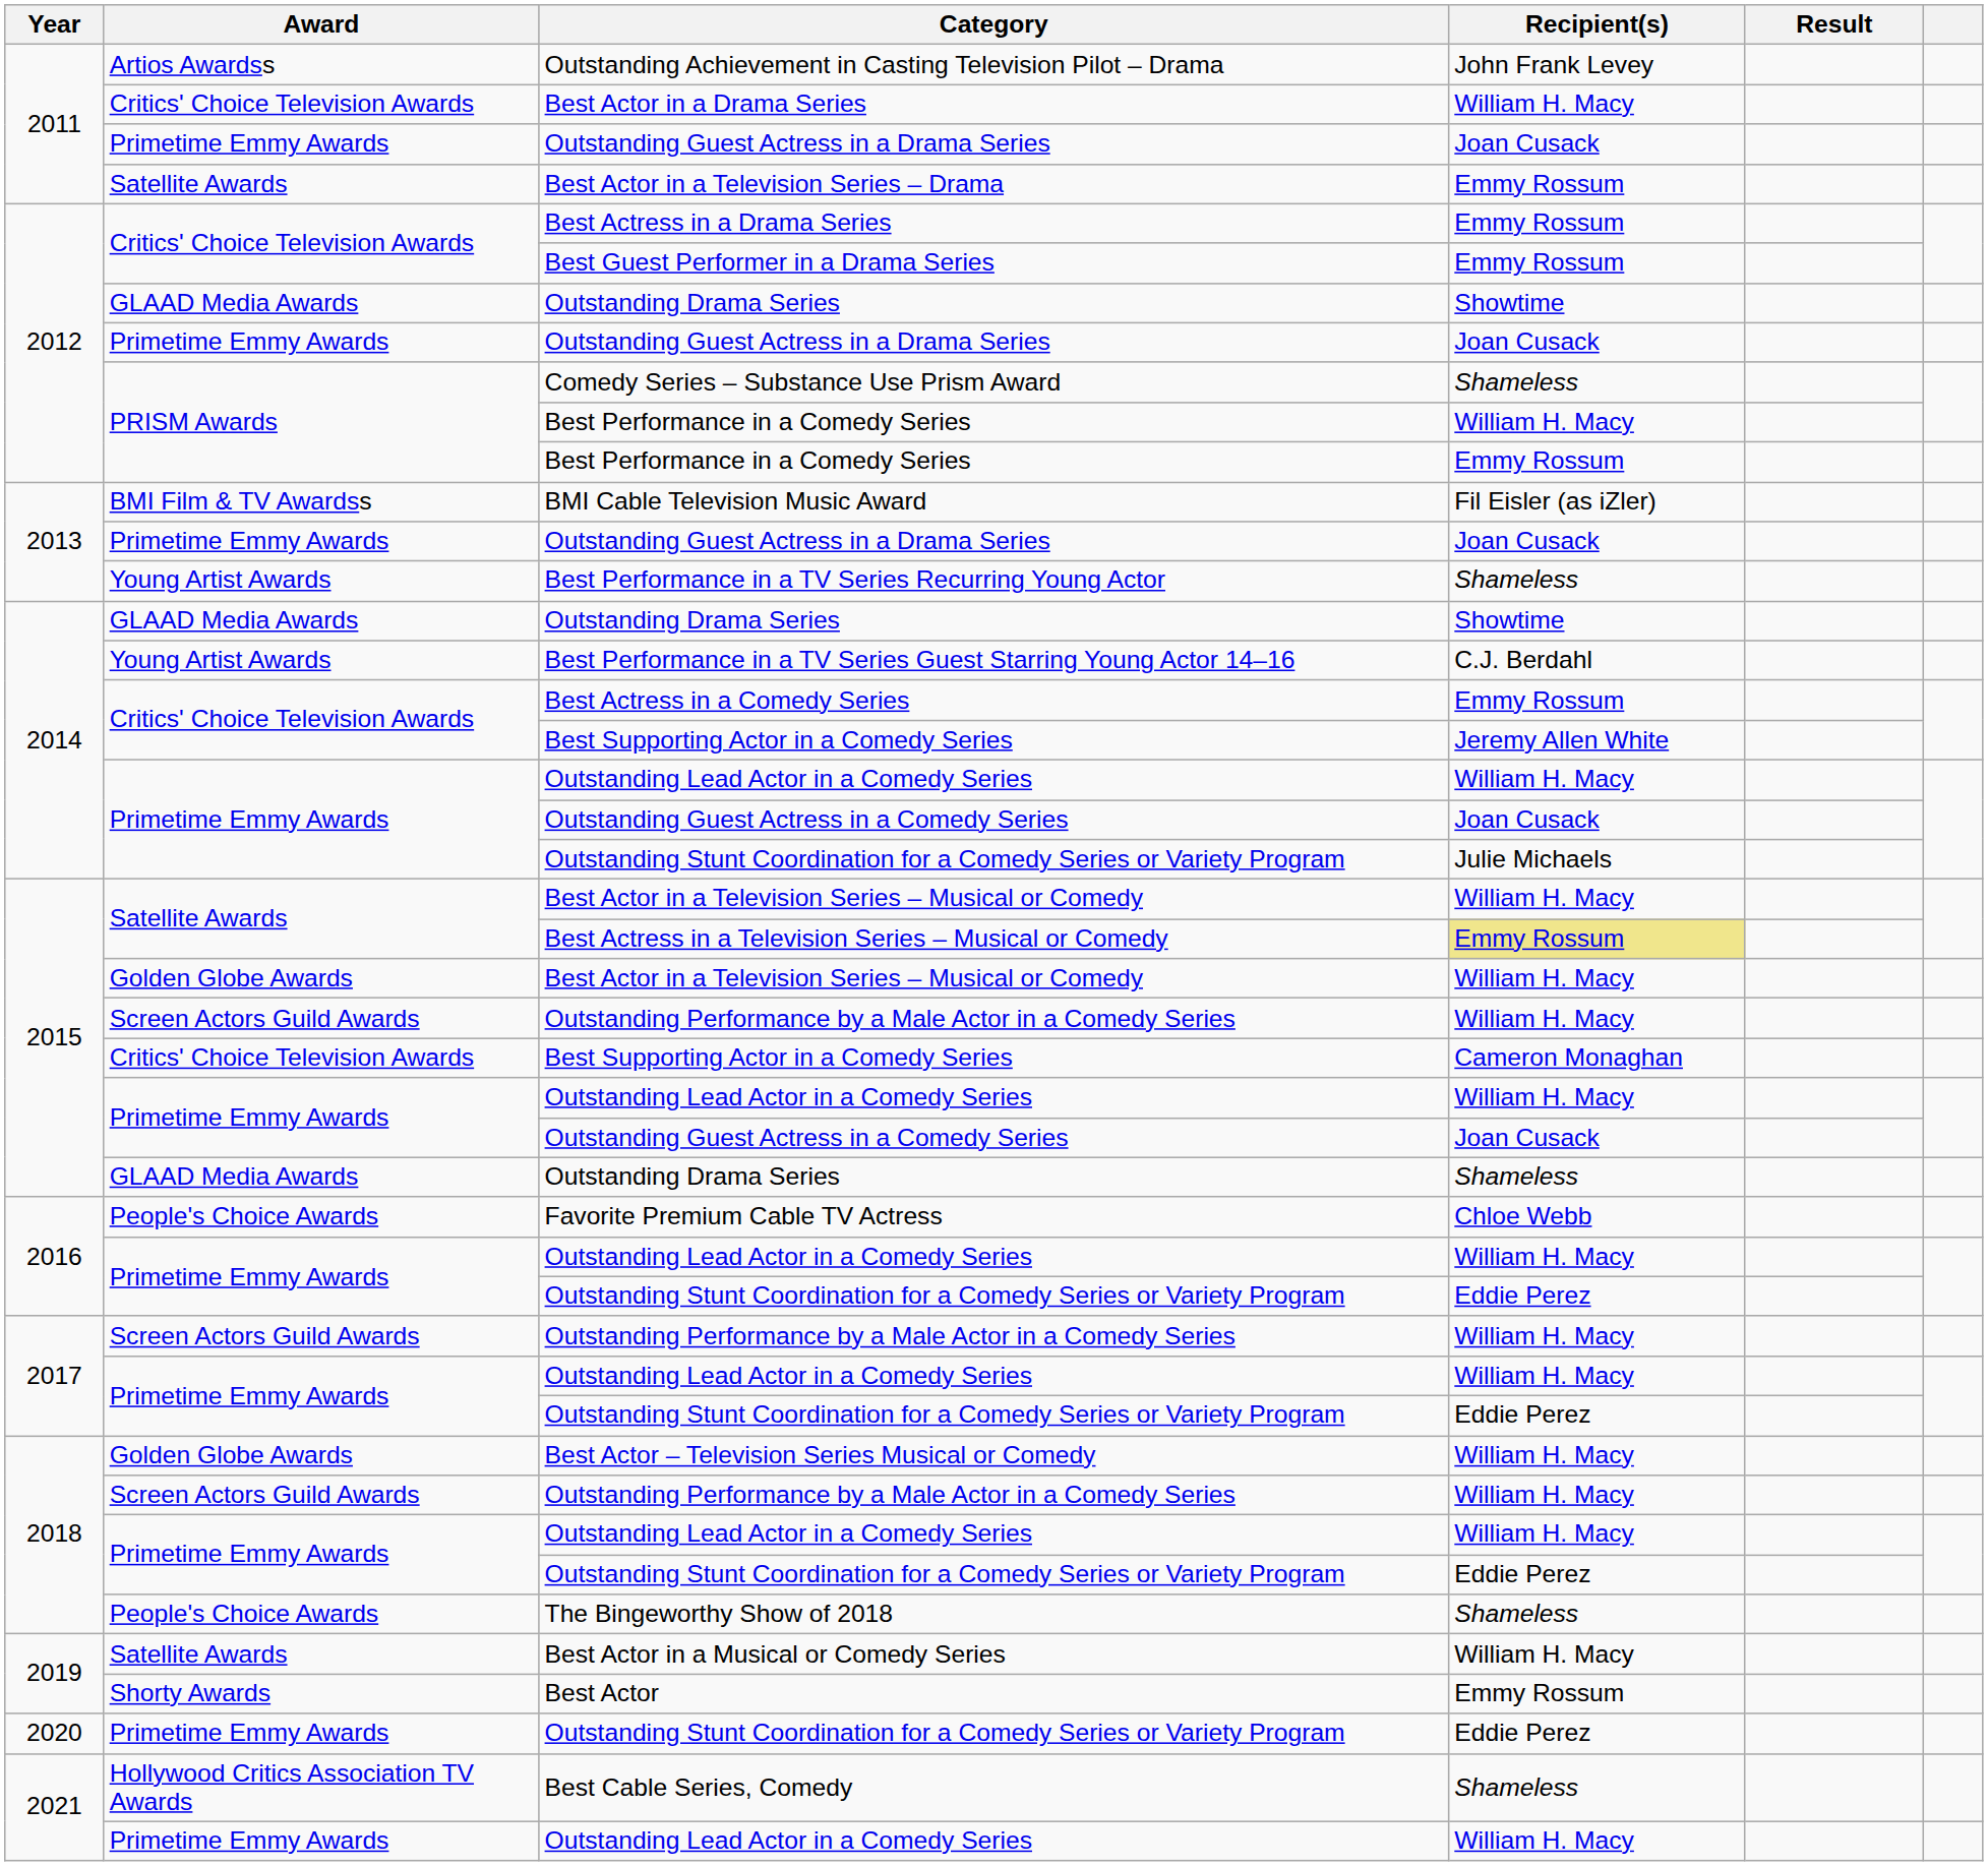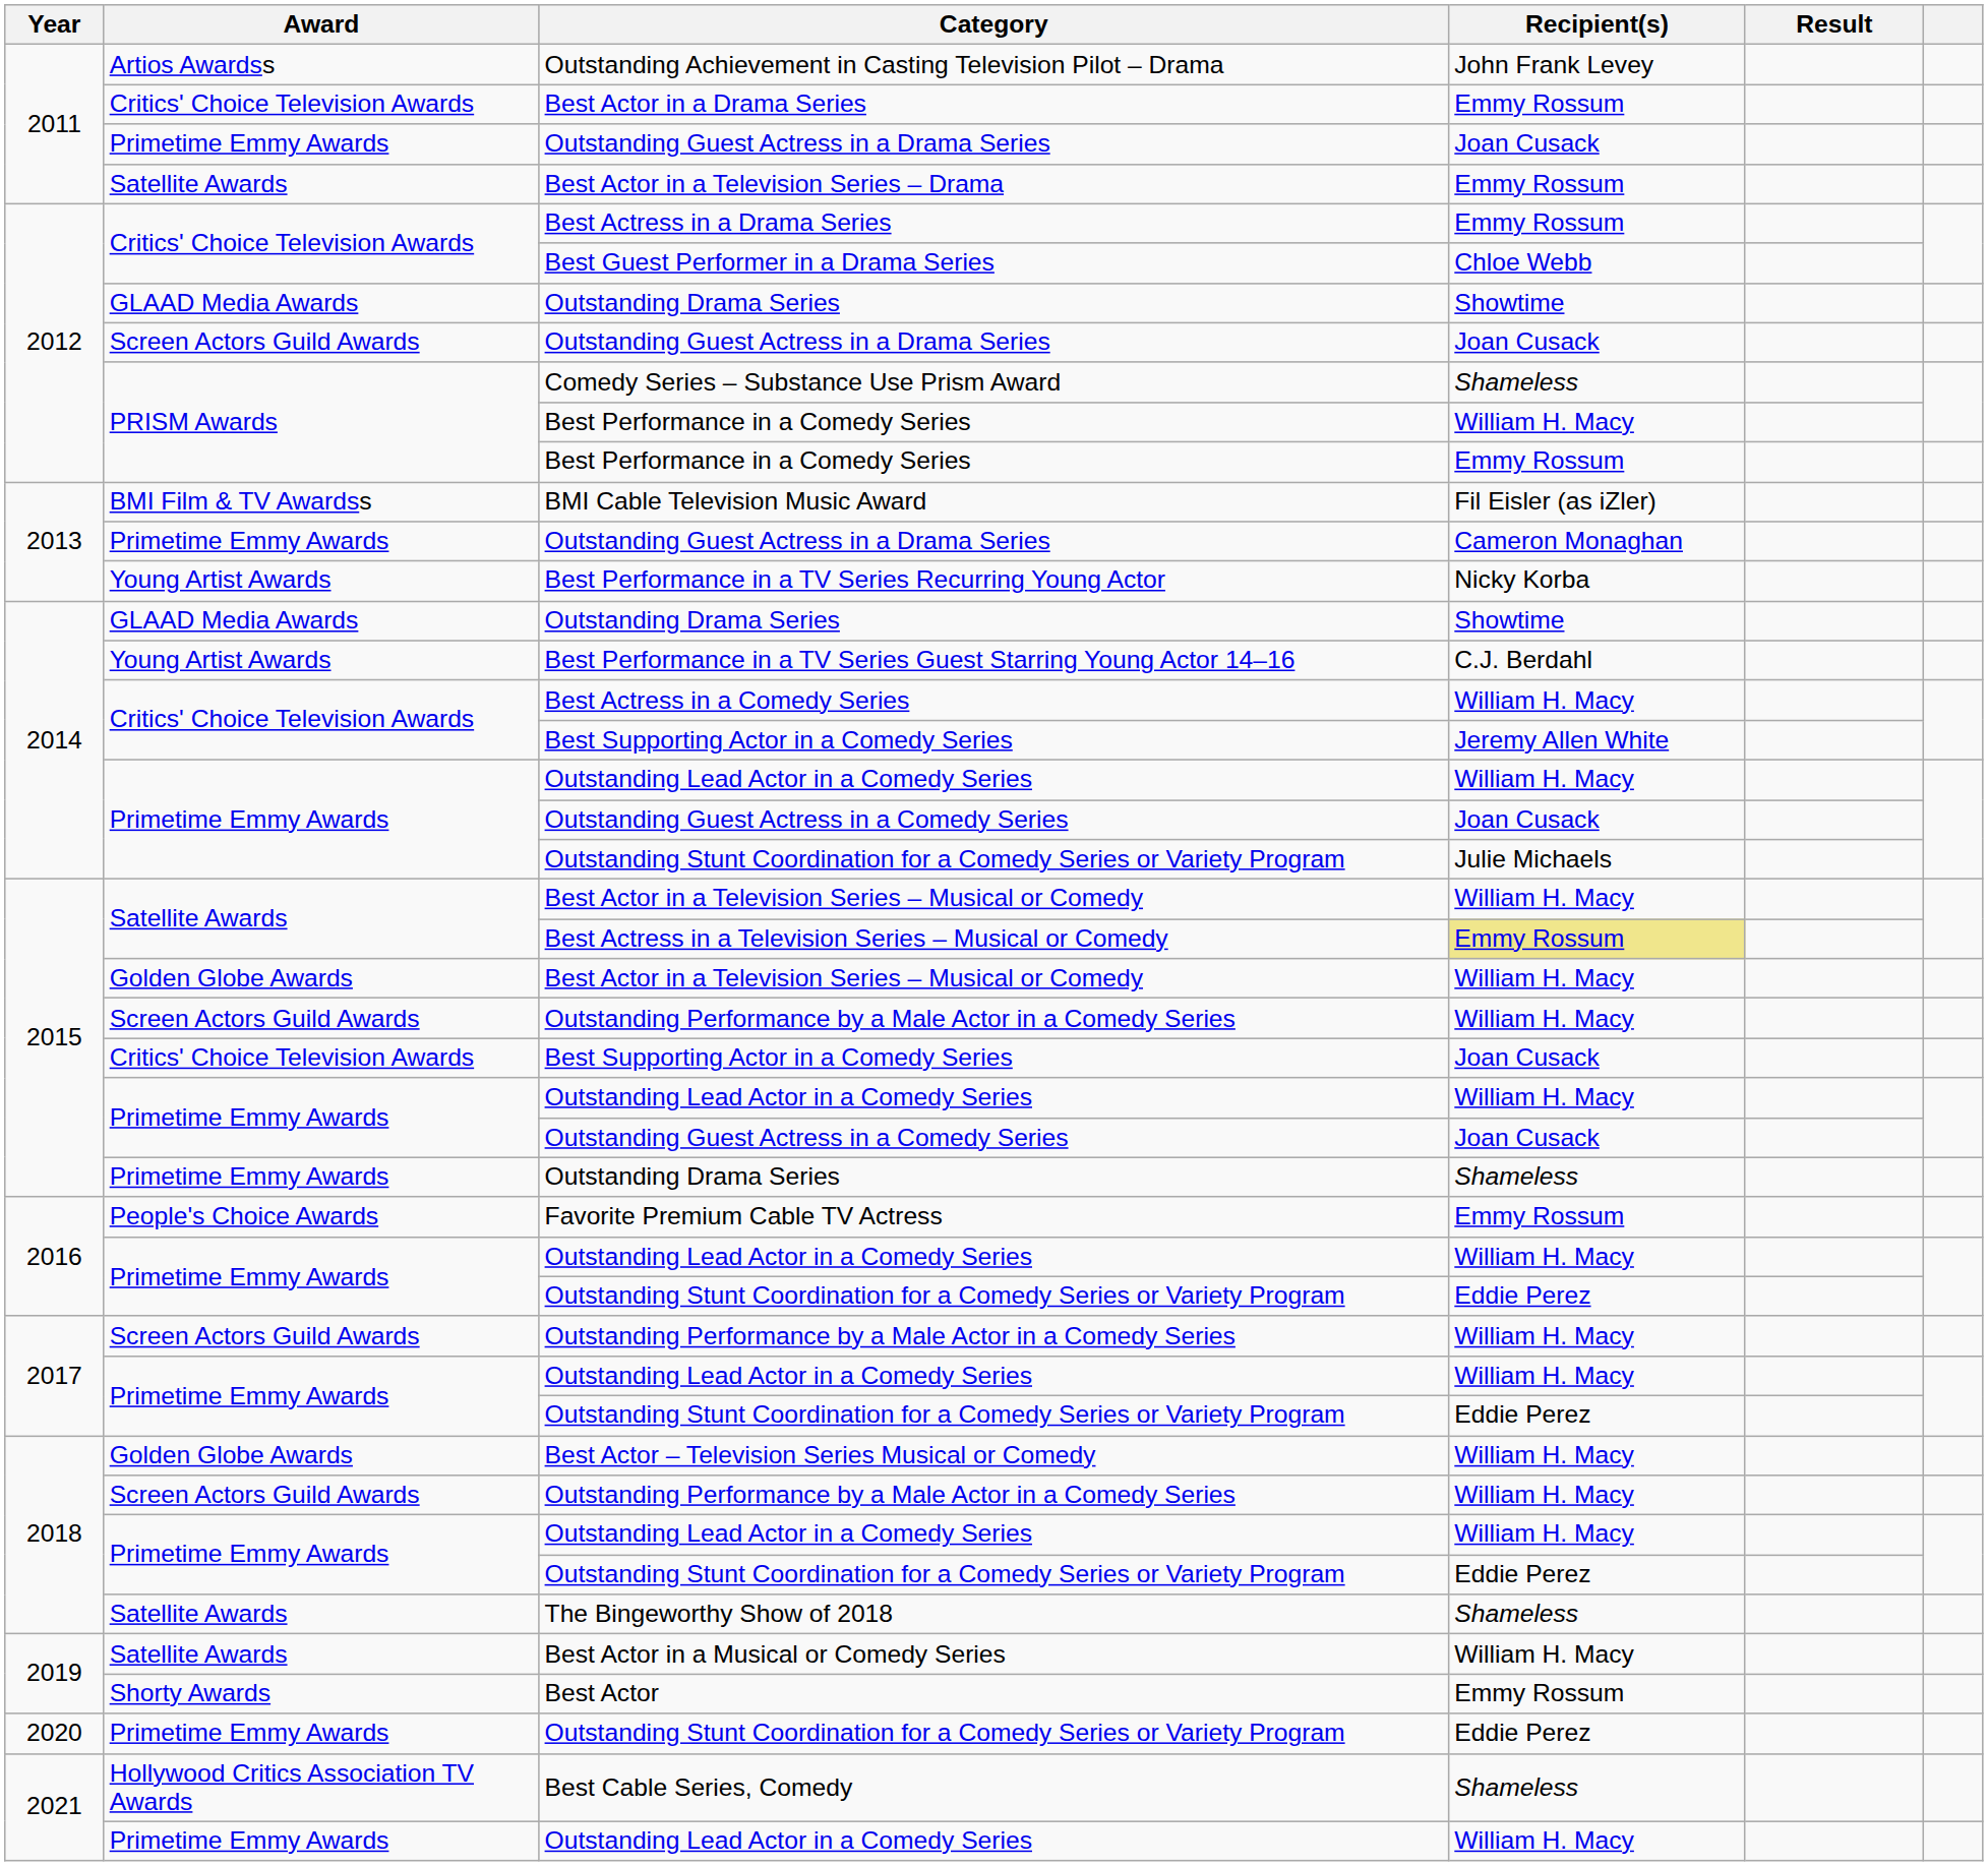Best Actor in a Drama Series | Recipient(s): William H. Macy -> Emmy Rossum
Best Guest Performer in a Drama Series | Recipient(s): Emmy Rossum -> Chloe Webb
2012 / Outstanding Guest Actress in a Drama Series | Award: Primetime Emmy Awards -> Screen Actors Guild Awards
2013 / Outstanding Guest Actress in a Drama Series | Recipient(s): Joan Cusack -> Cameron Monaghan
Best Performance in a TV Series Recurring Young Actor | Recipient(s): Shameless -> Nicky Korba
Best Actress in a Comedy Series | Recipient(s): Emmy Rossum -> William H. Macy
2015 / Best Supporting Actor in a Comedy Series | Recipient(s): Cameron Monaghan -> Joan Cusack
2015 / Outstanding Drama Series | Award: GLAAD Media Awards -> Primetime Emmy Awards
Favorite Premium Cable TV Actress | Recipient(s): Chloe Webb -> Emmy Rossum
The Bingeworthy Show of 2018 | Award: People's Choice Awards -> Satellite Awards
